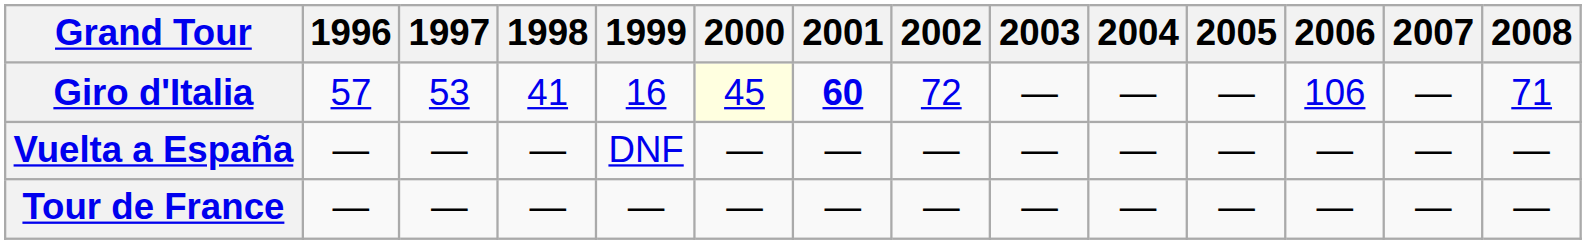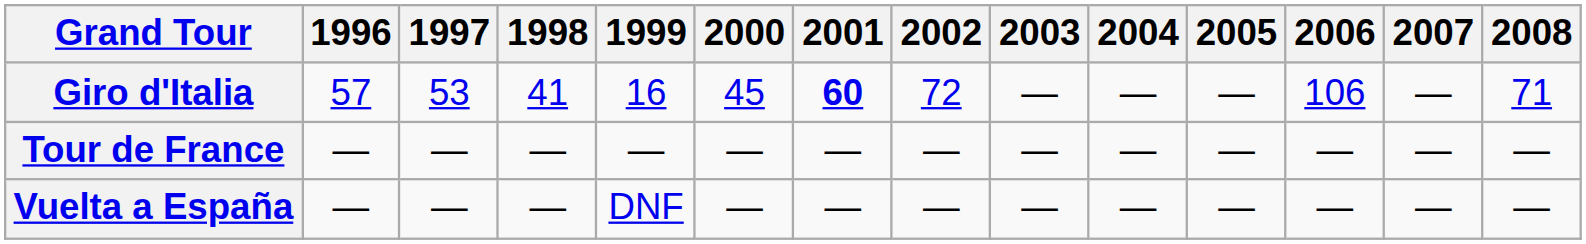Giro d'Italia | 2000: lightyellow background -> no background
rows swapped: Tour de France <-> Vuelta a España
